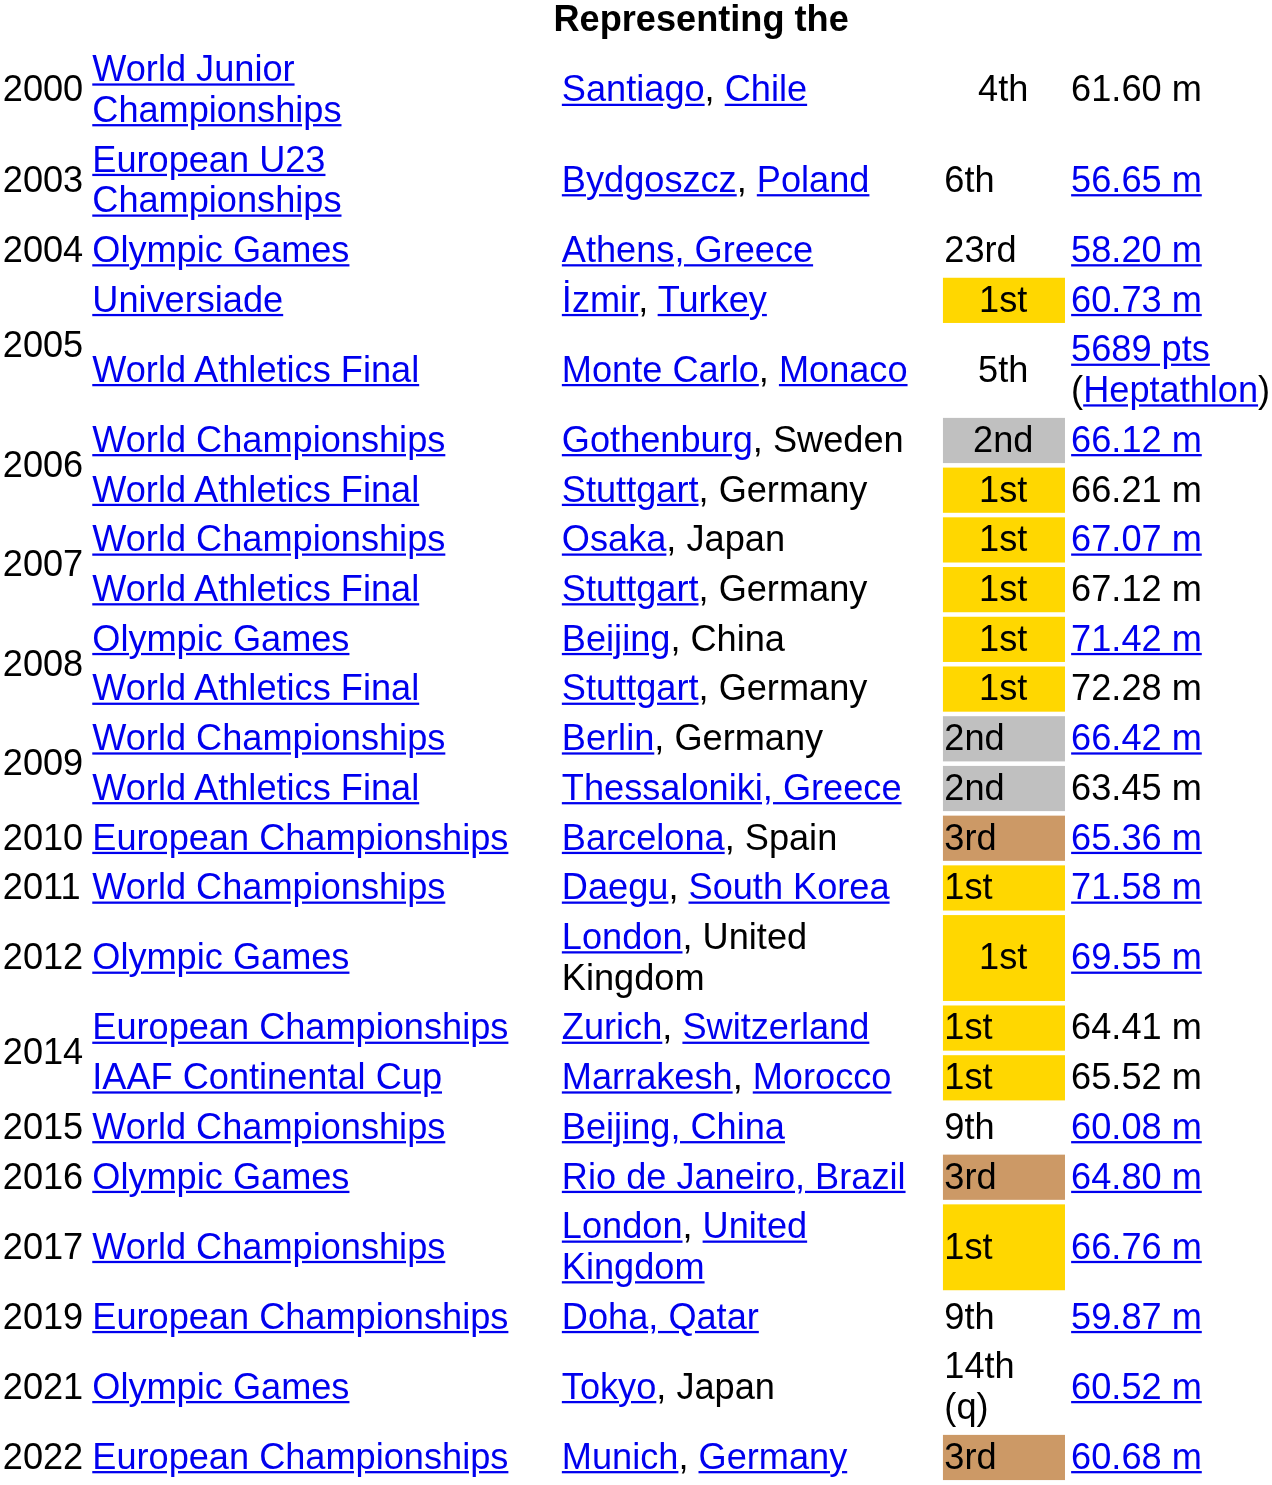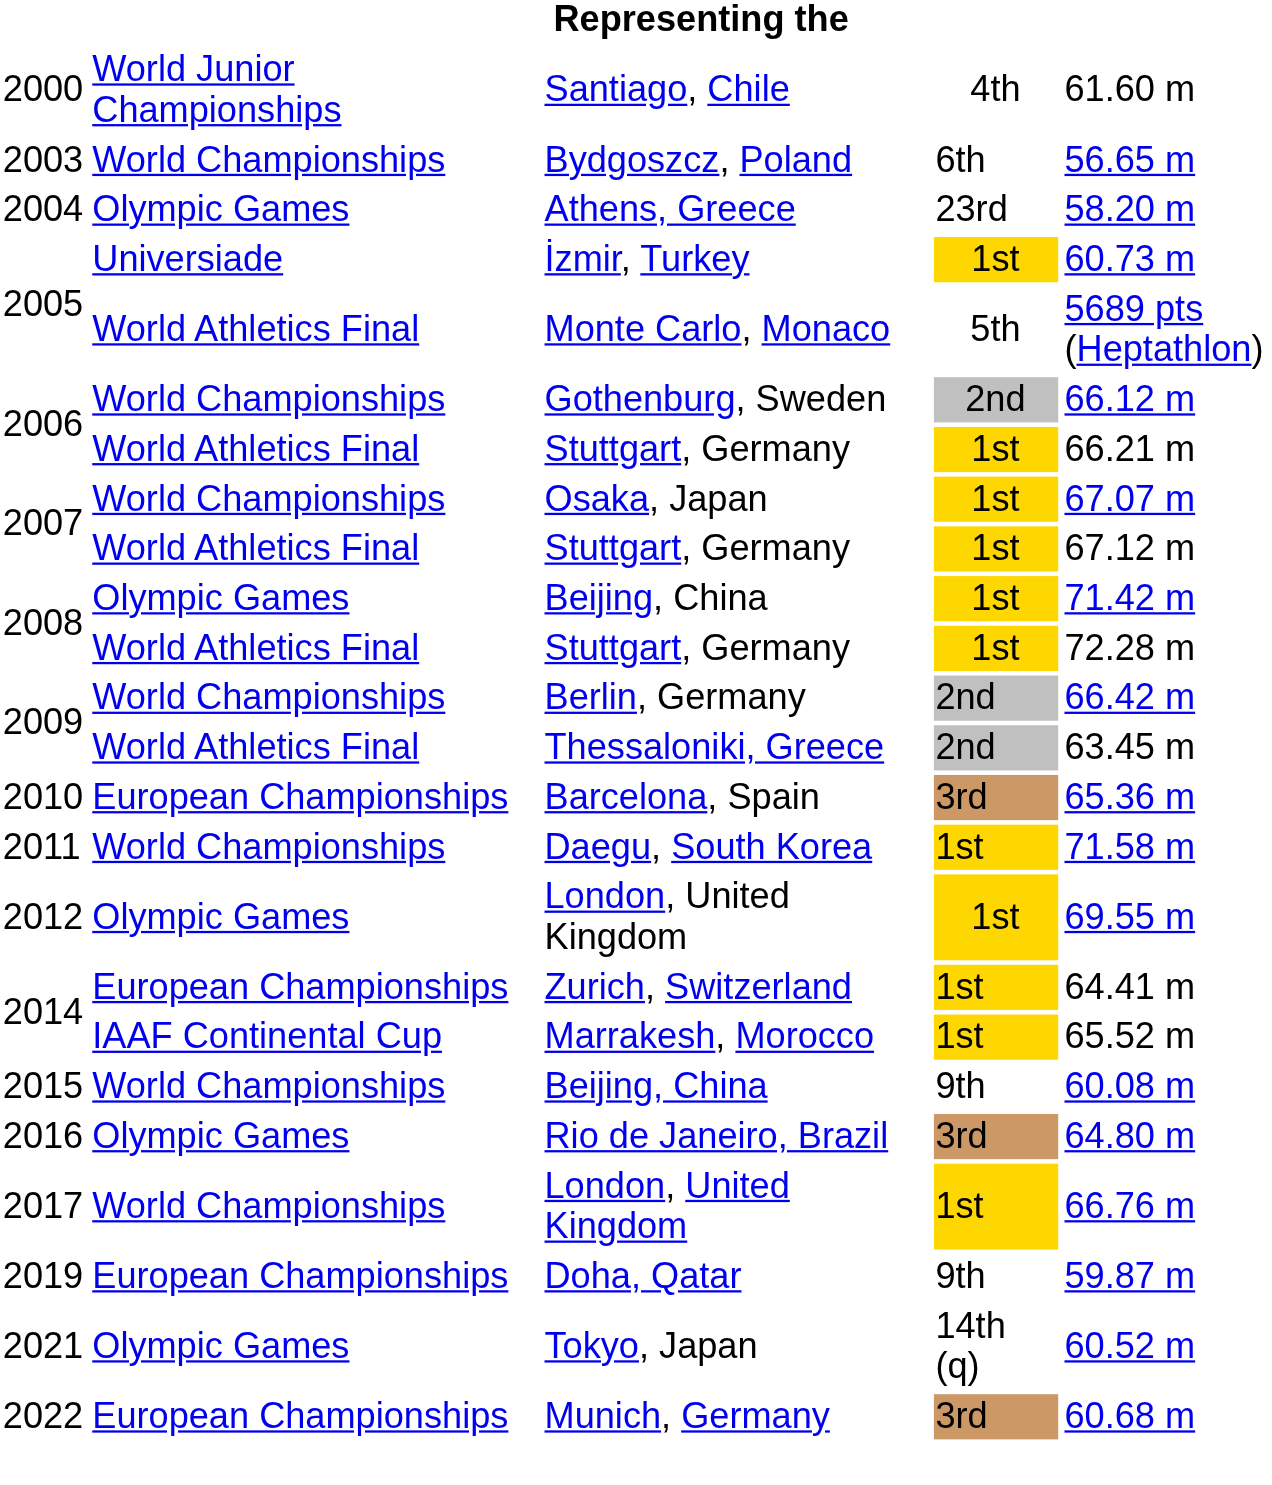Bydgoszcz, Poland | column 2: European U23 Championships -> World Championships
